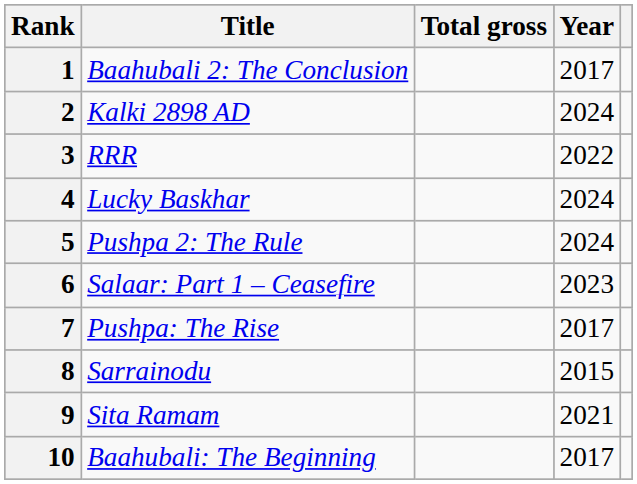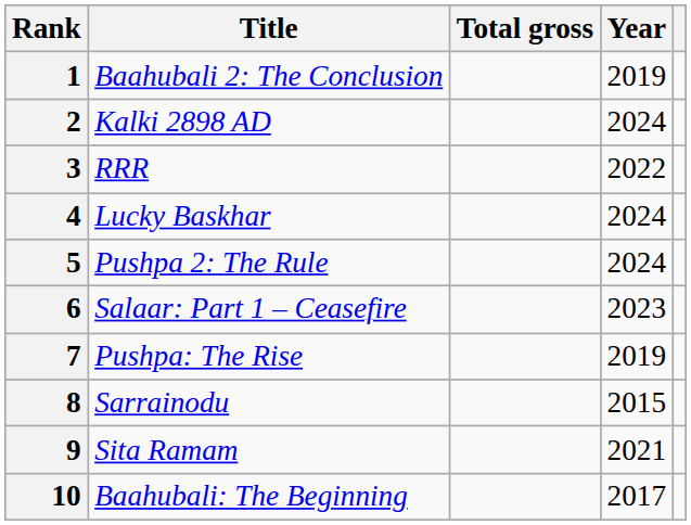1 | Year: 2017 -> 2019
7 | Year: 2017 -> 2019
